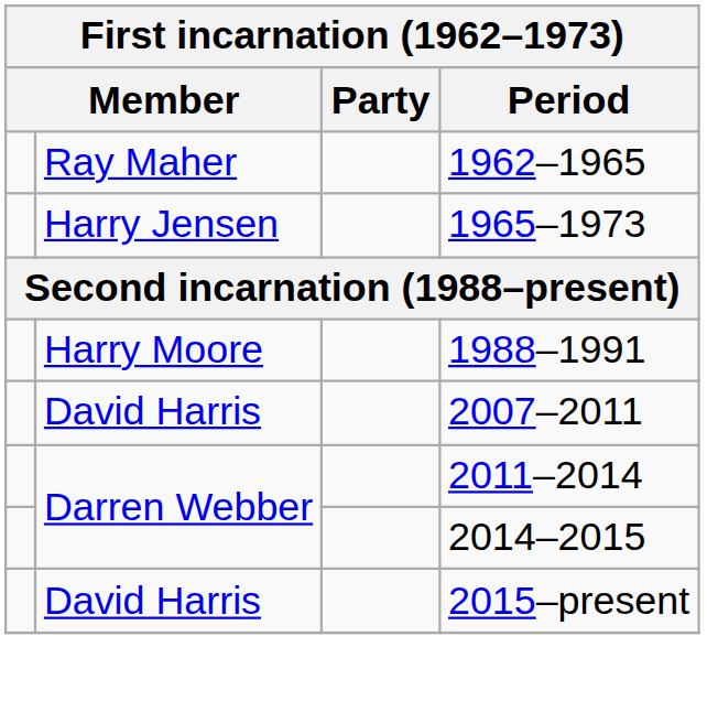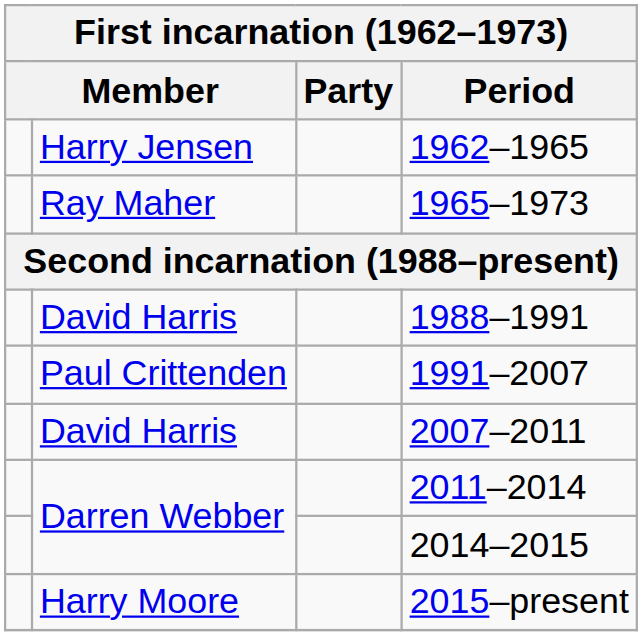1962–1965 | column 2: Ray Maher -> Harry Jensen
1965–1973 | column 2: Harry Jensen -> Ray Maher
1988–1991 | column 2: Harry Moore -> David Harris
+ row: Paul Crittenden | 1991–2007
2015–present | column 2: David Harris -> Harry Moore
